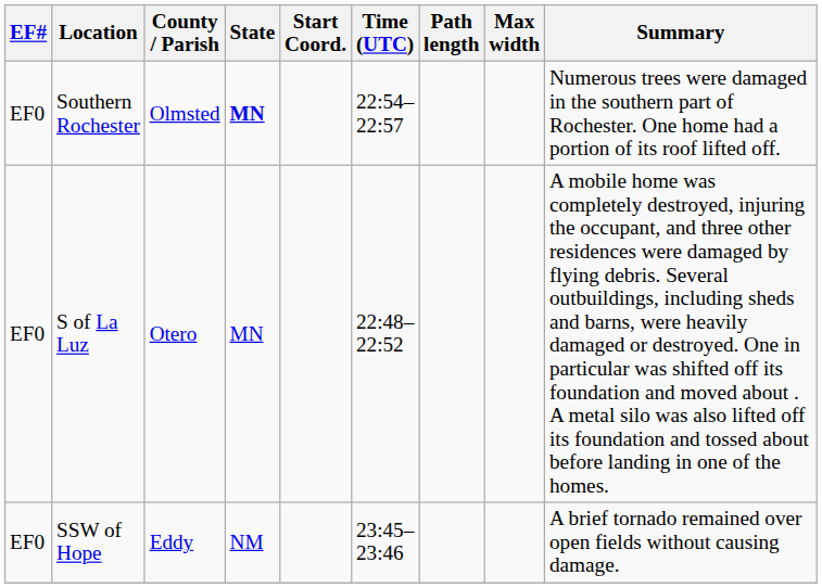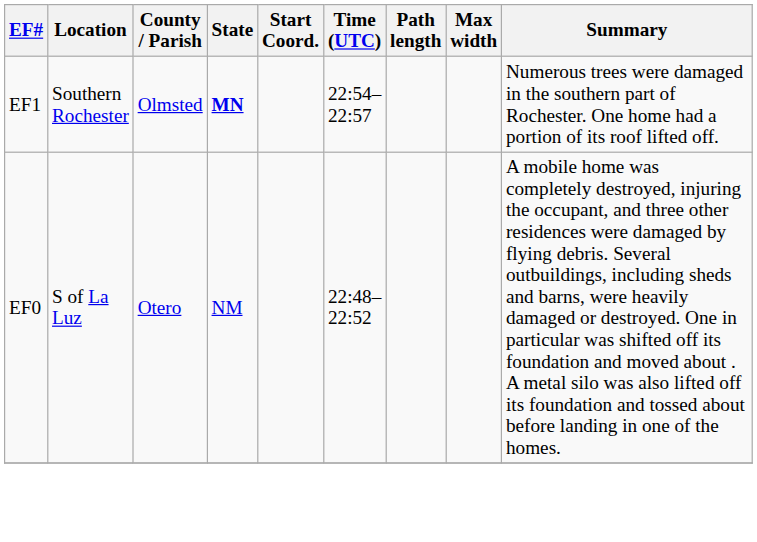Southern Rochester | EF#: EF0 -> EF1
S of La Luz | State: MN -> NM
- row: EF0 | SSW of Hope | Eddy | NM | 23:45–23:46 | A brief tornado remained over open fields without causing damage.
